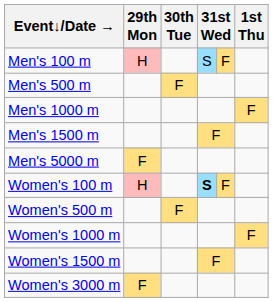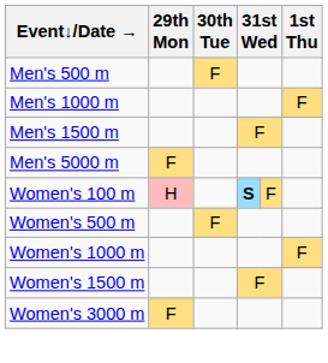- row: Men's 100 m | H | S | F
